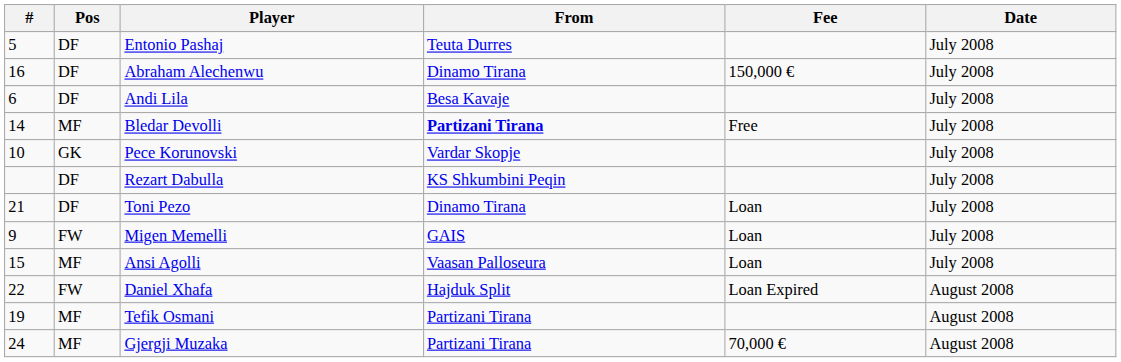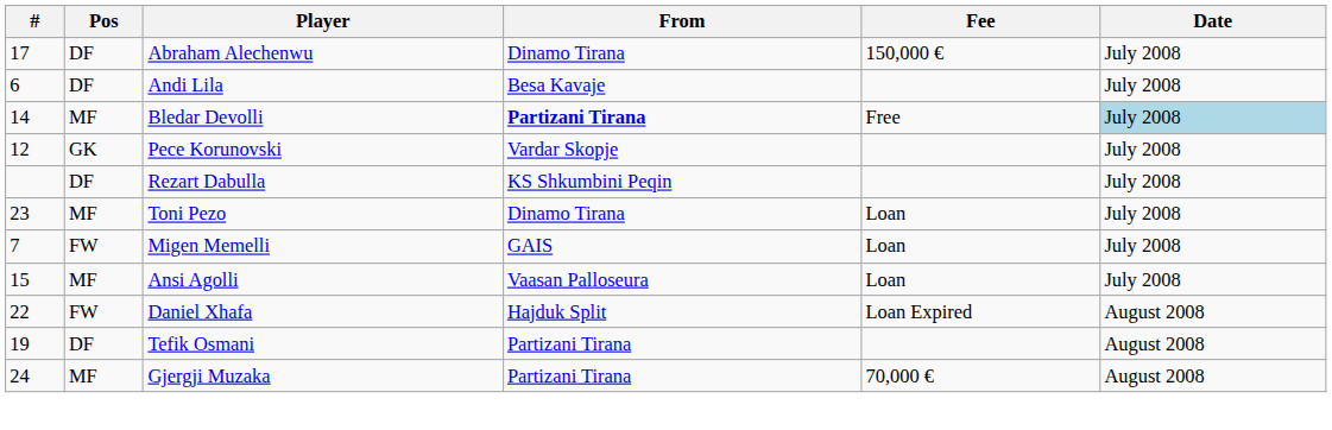- row: 5 | DF | Entonio Pashaj | Teuta Durres | July 2008
Abraham Alechenwu | #: 16 -> 17
Bledar Devolli | Date: no background -> lightblue background
Pece Korunovski | #: 10 -> 12
Toni Pezo | #: 21 -> 23
Toni Pezo | Pos: DF -> MF
Migen Memelli | #: 9 -> 7
Tefik Osmani | Pos: MF -> DF
